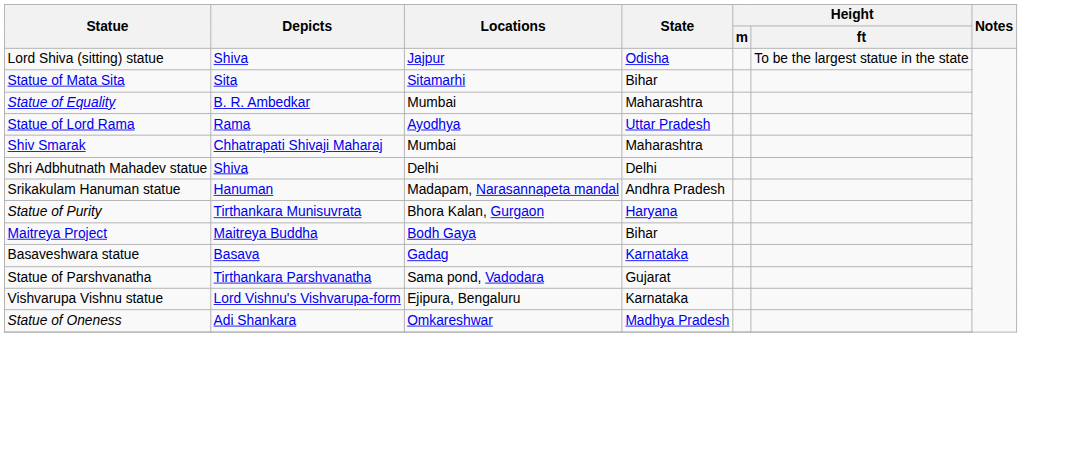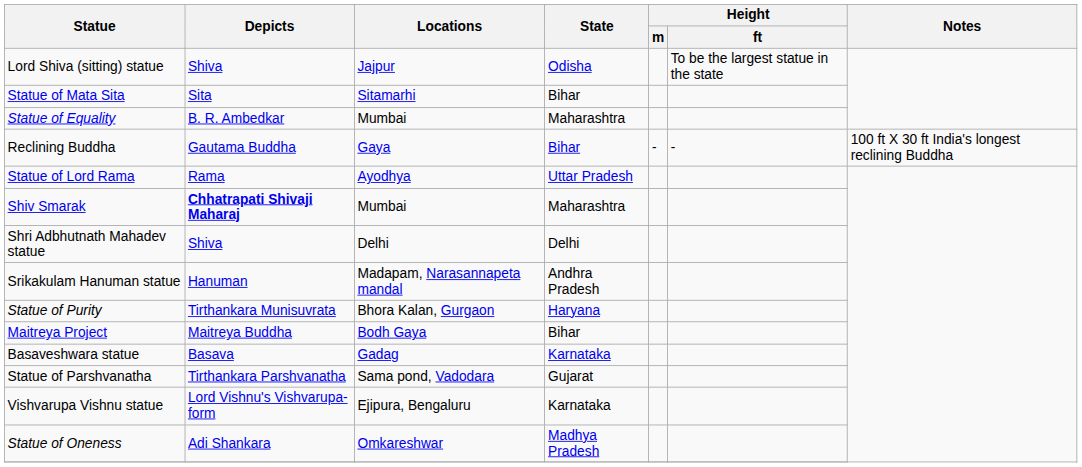+ row: Reclining Buddha | Gautama Buddha | Gaya | Bihar | - | - | 100 ft X 30 ft India's longest reclining Buddha
Shiv Smarak | Depicts: normal -> bold
